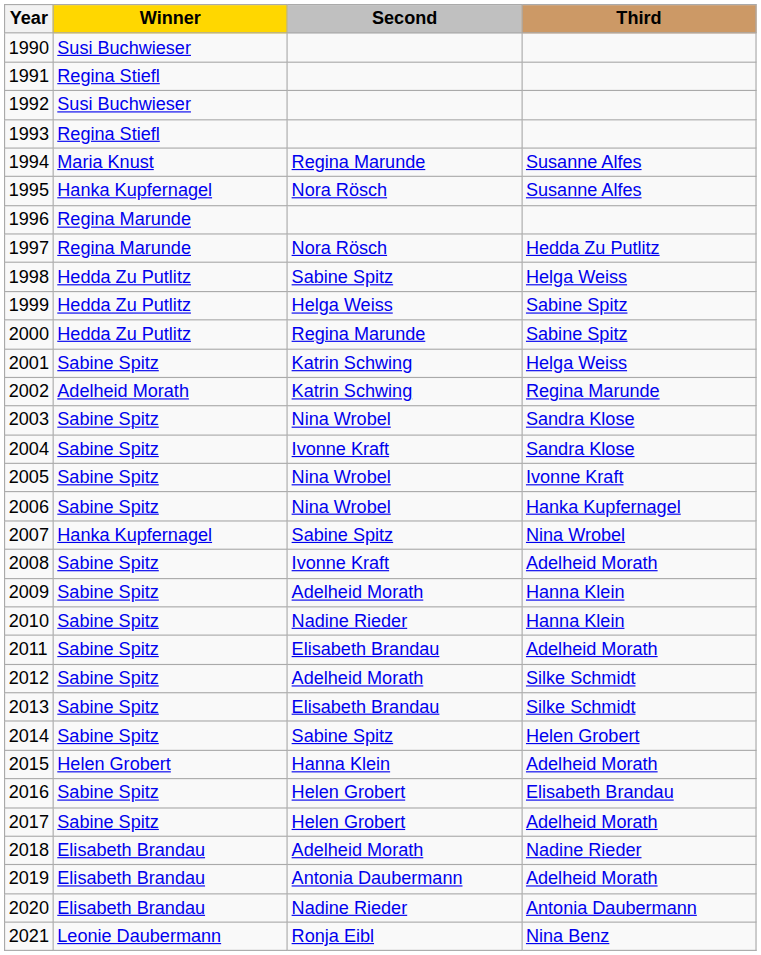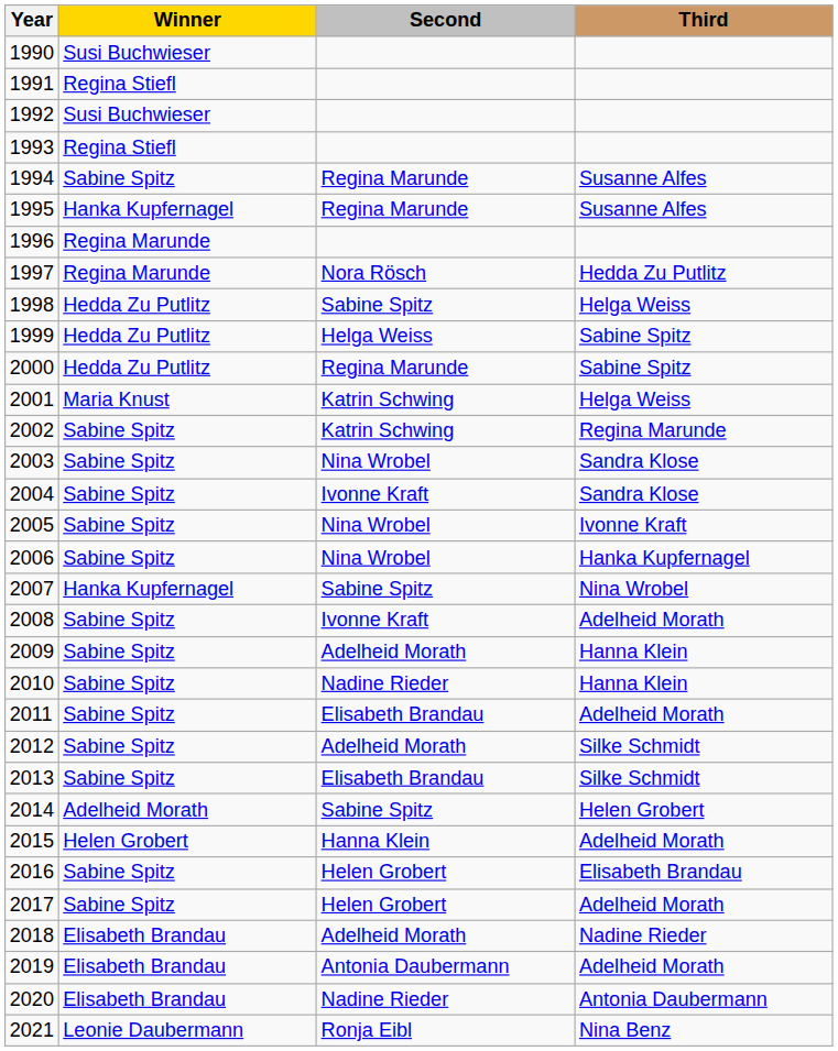1994 | Winner: Maria Knust -> Sabine Spitz
1995 | Second: Nora Rösch -> Regina Marunde
2001 | Winner: Sabine Spitz -> Maria Knust
2002 | Winner: Adelheid Morath -> Sabine Spitz
2014 | Winner: Sabine Spitz -> Adelheid Morath
